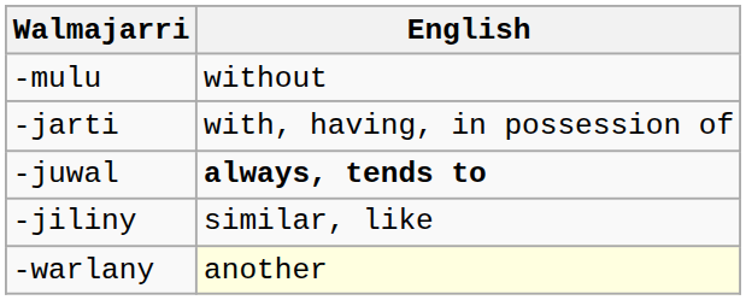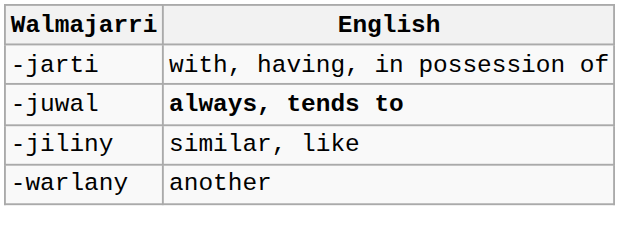- row: -mulu | without
-warlany | English: lightyellow background -> no background
